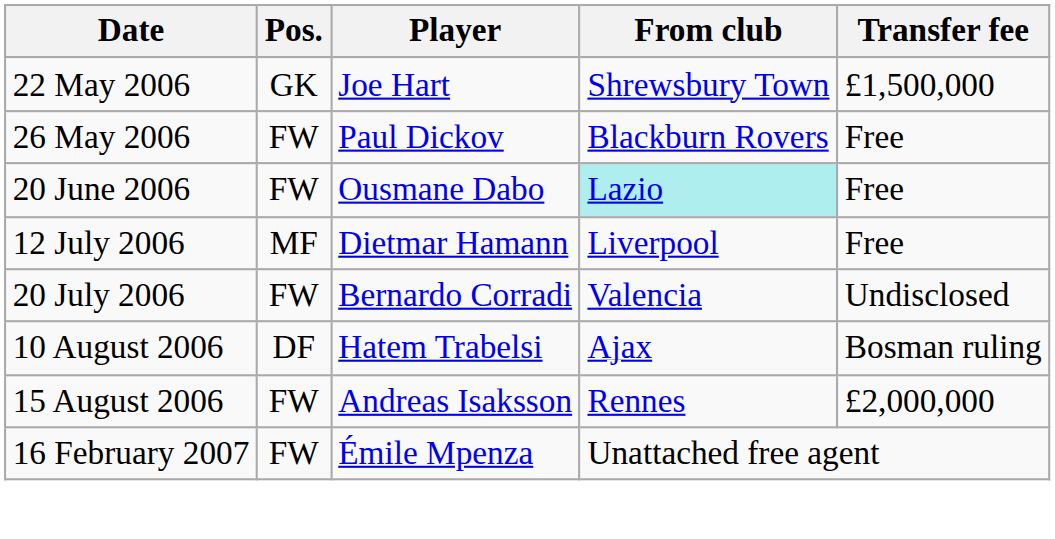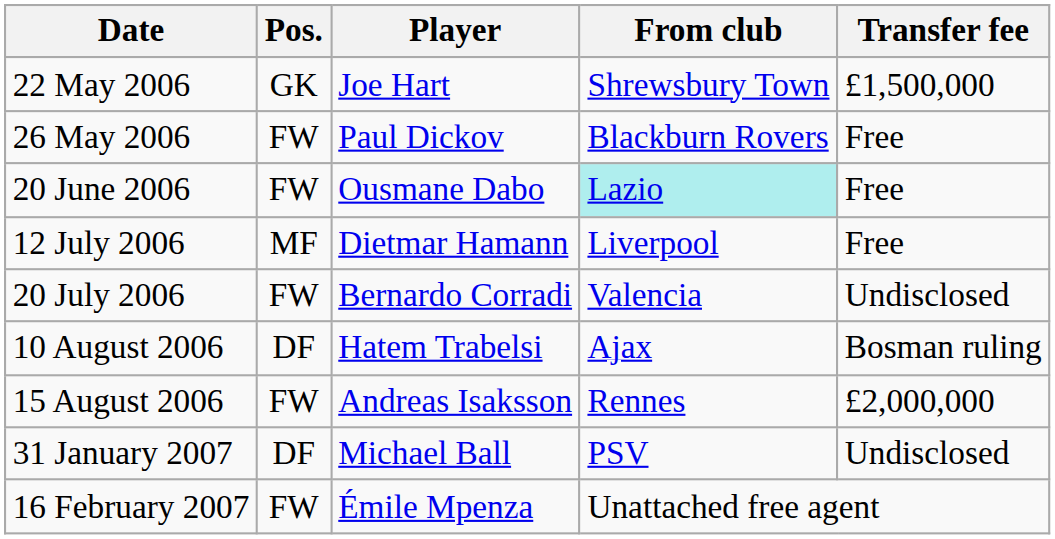+ row: 31 January 2007 | DF | Michael Ball | PSV | Undisclosed
